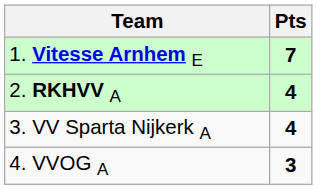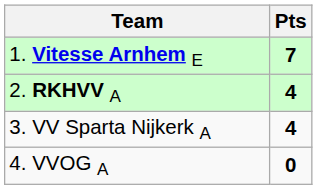4. VVOG A | Pts: 3 -> 0
